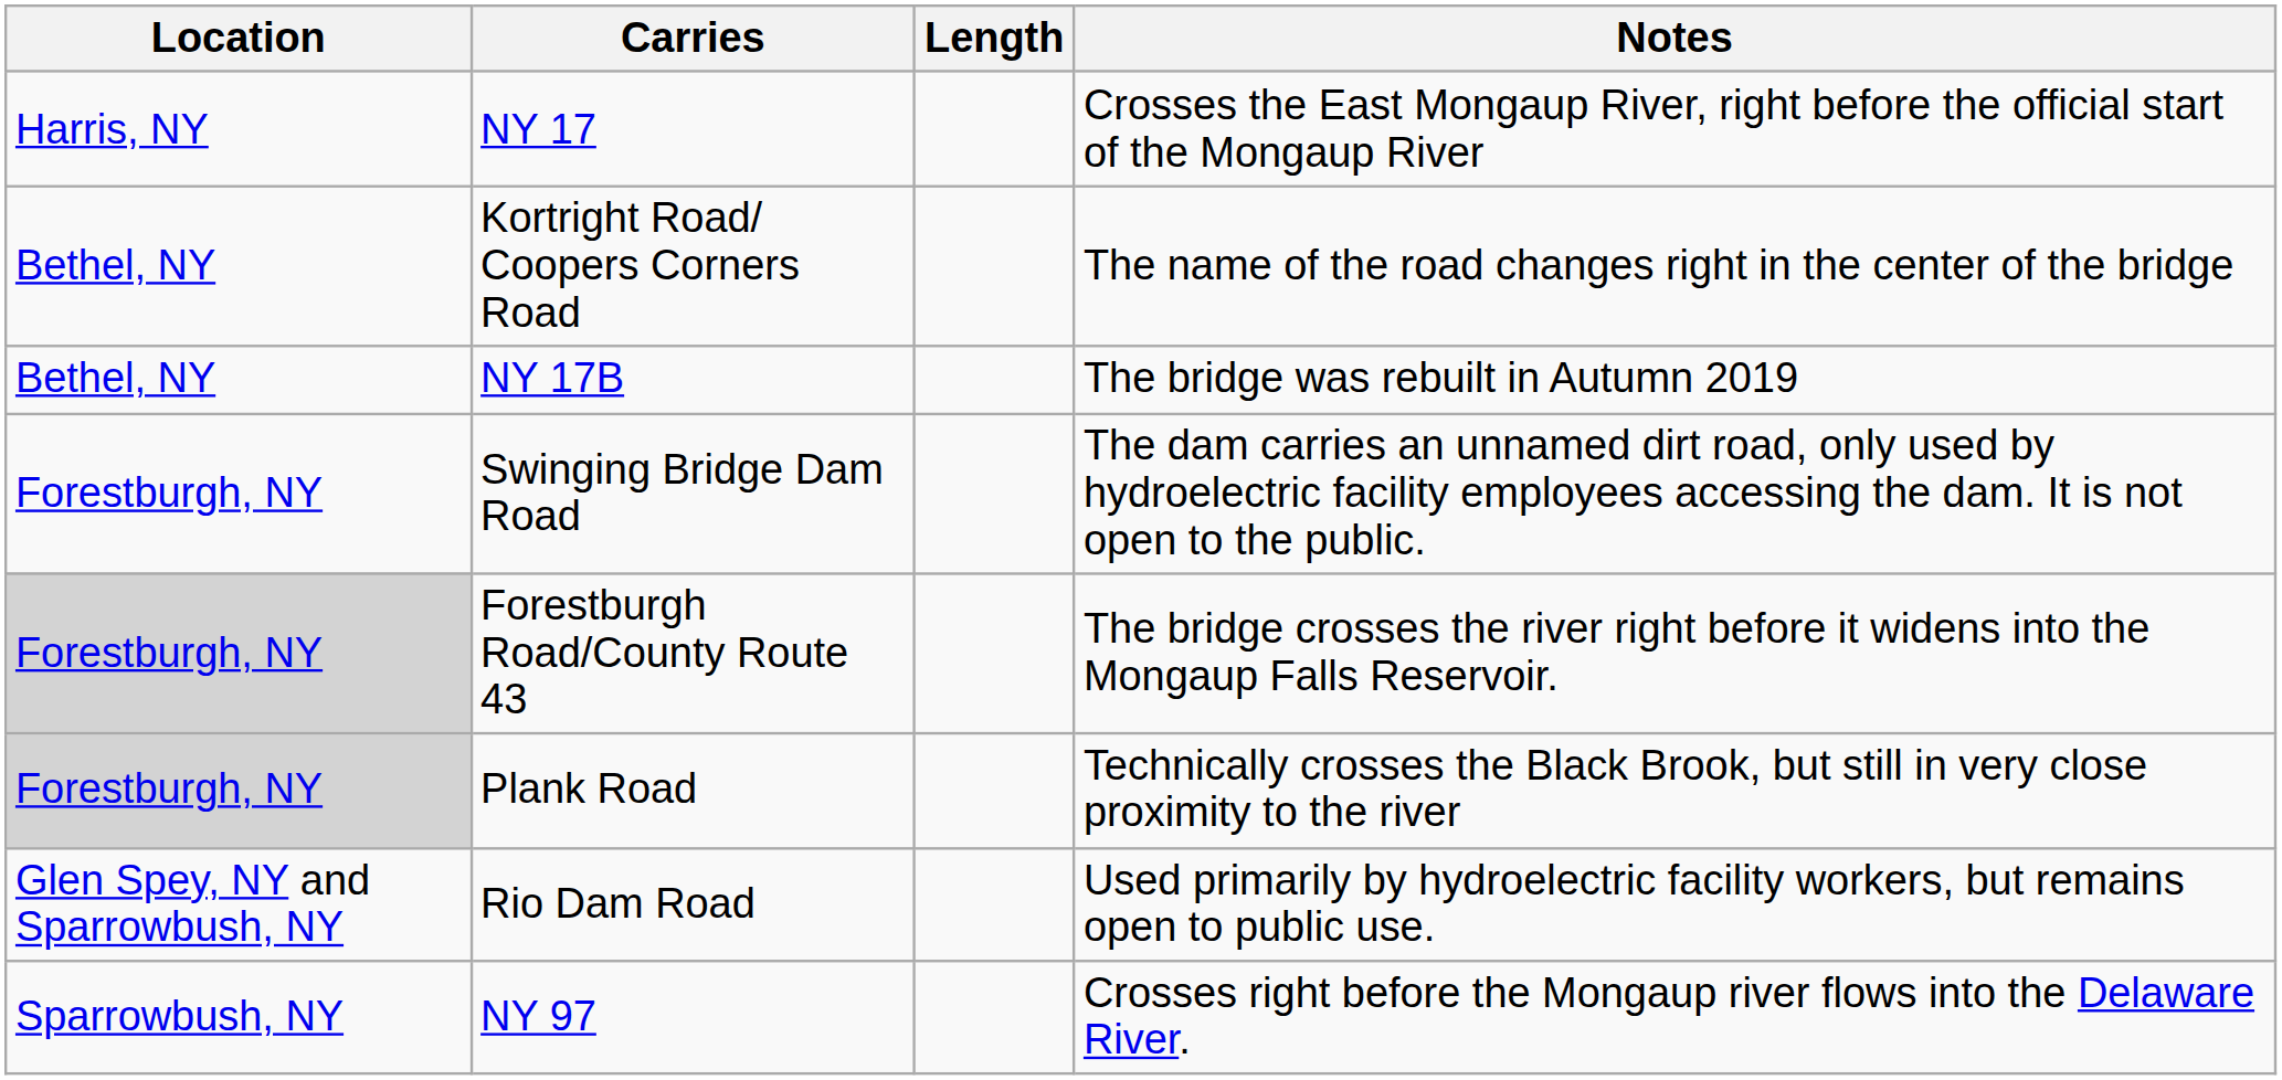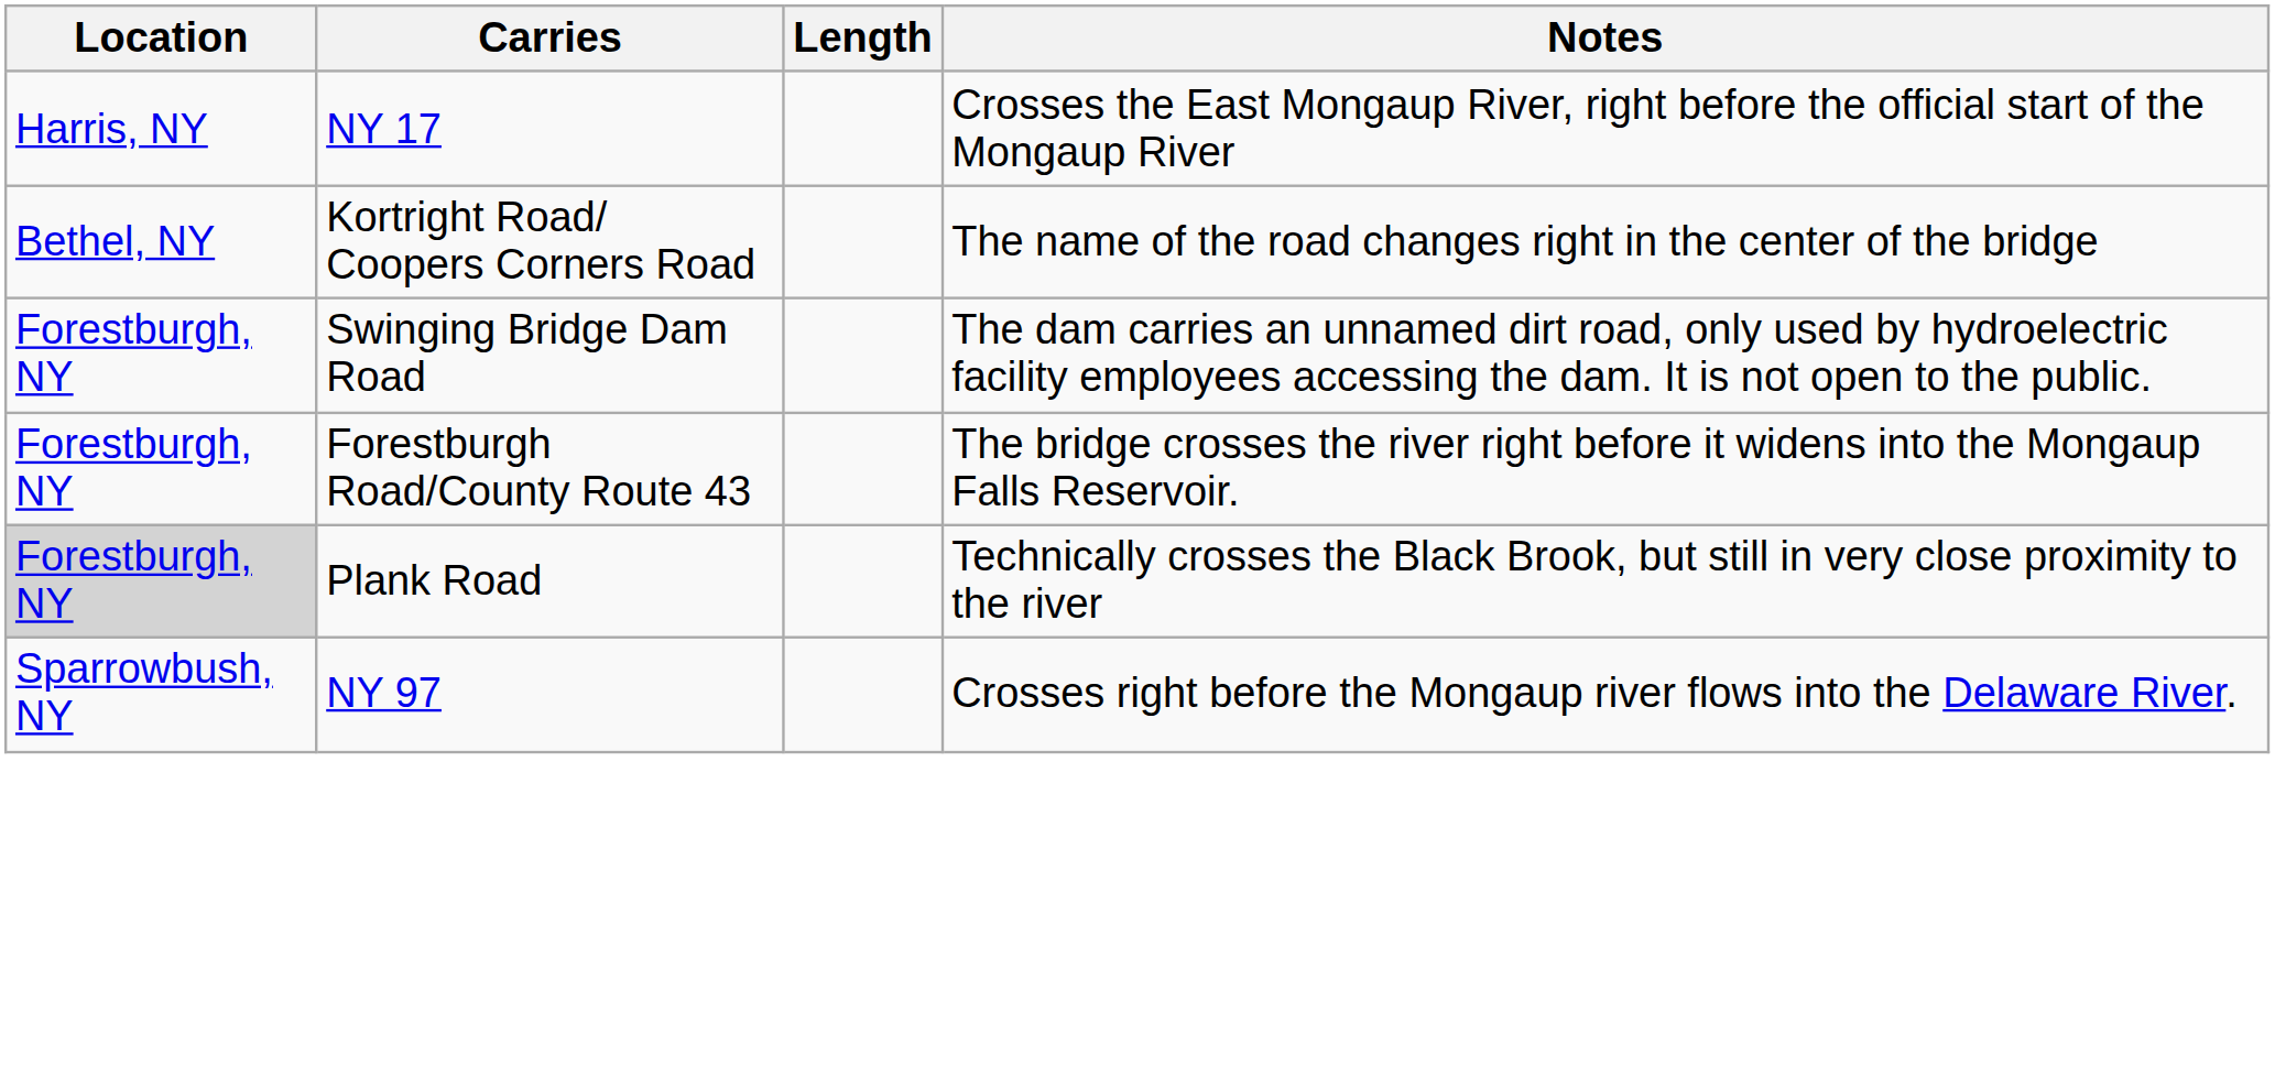- row: Bethel, NY | NY 17B | The bridge was rebuilt in Autumn 2019
Forestburgh Road/County Route 43 | Location: lightgrey background -> no background
- row: Glen Spey, NY and Sparrowbush, NY | Rio Dam Road | Used primarily by hydroelectric facility workers, but remains open to public use.
